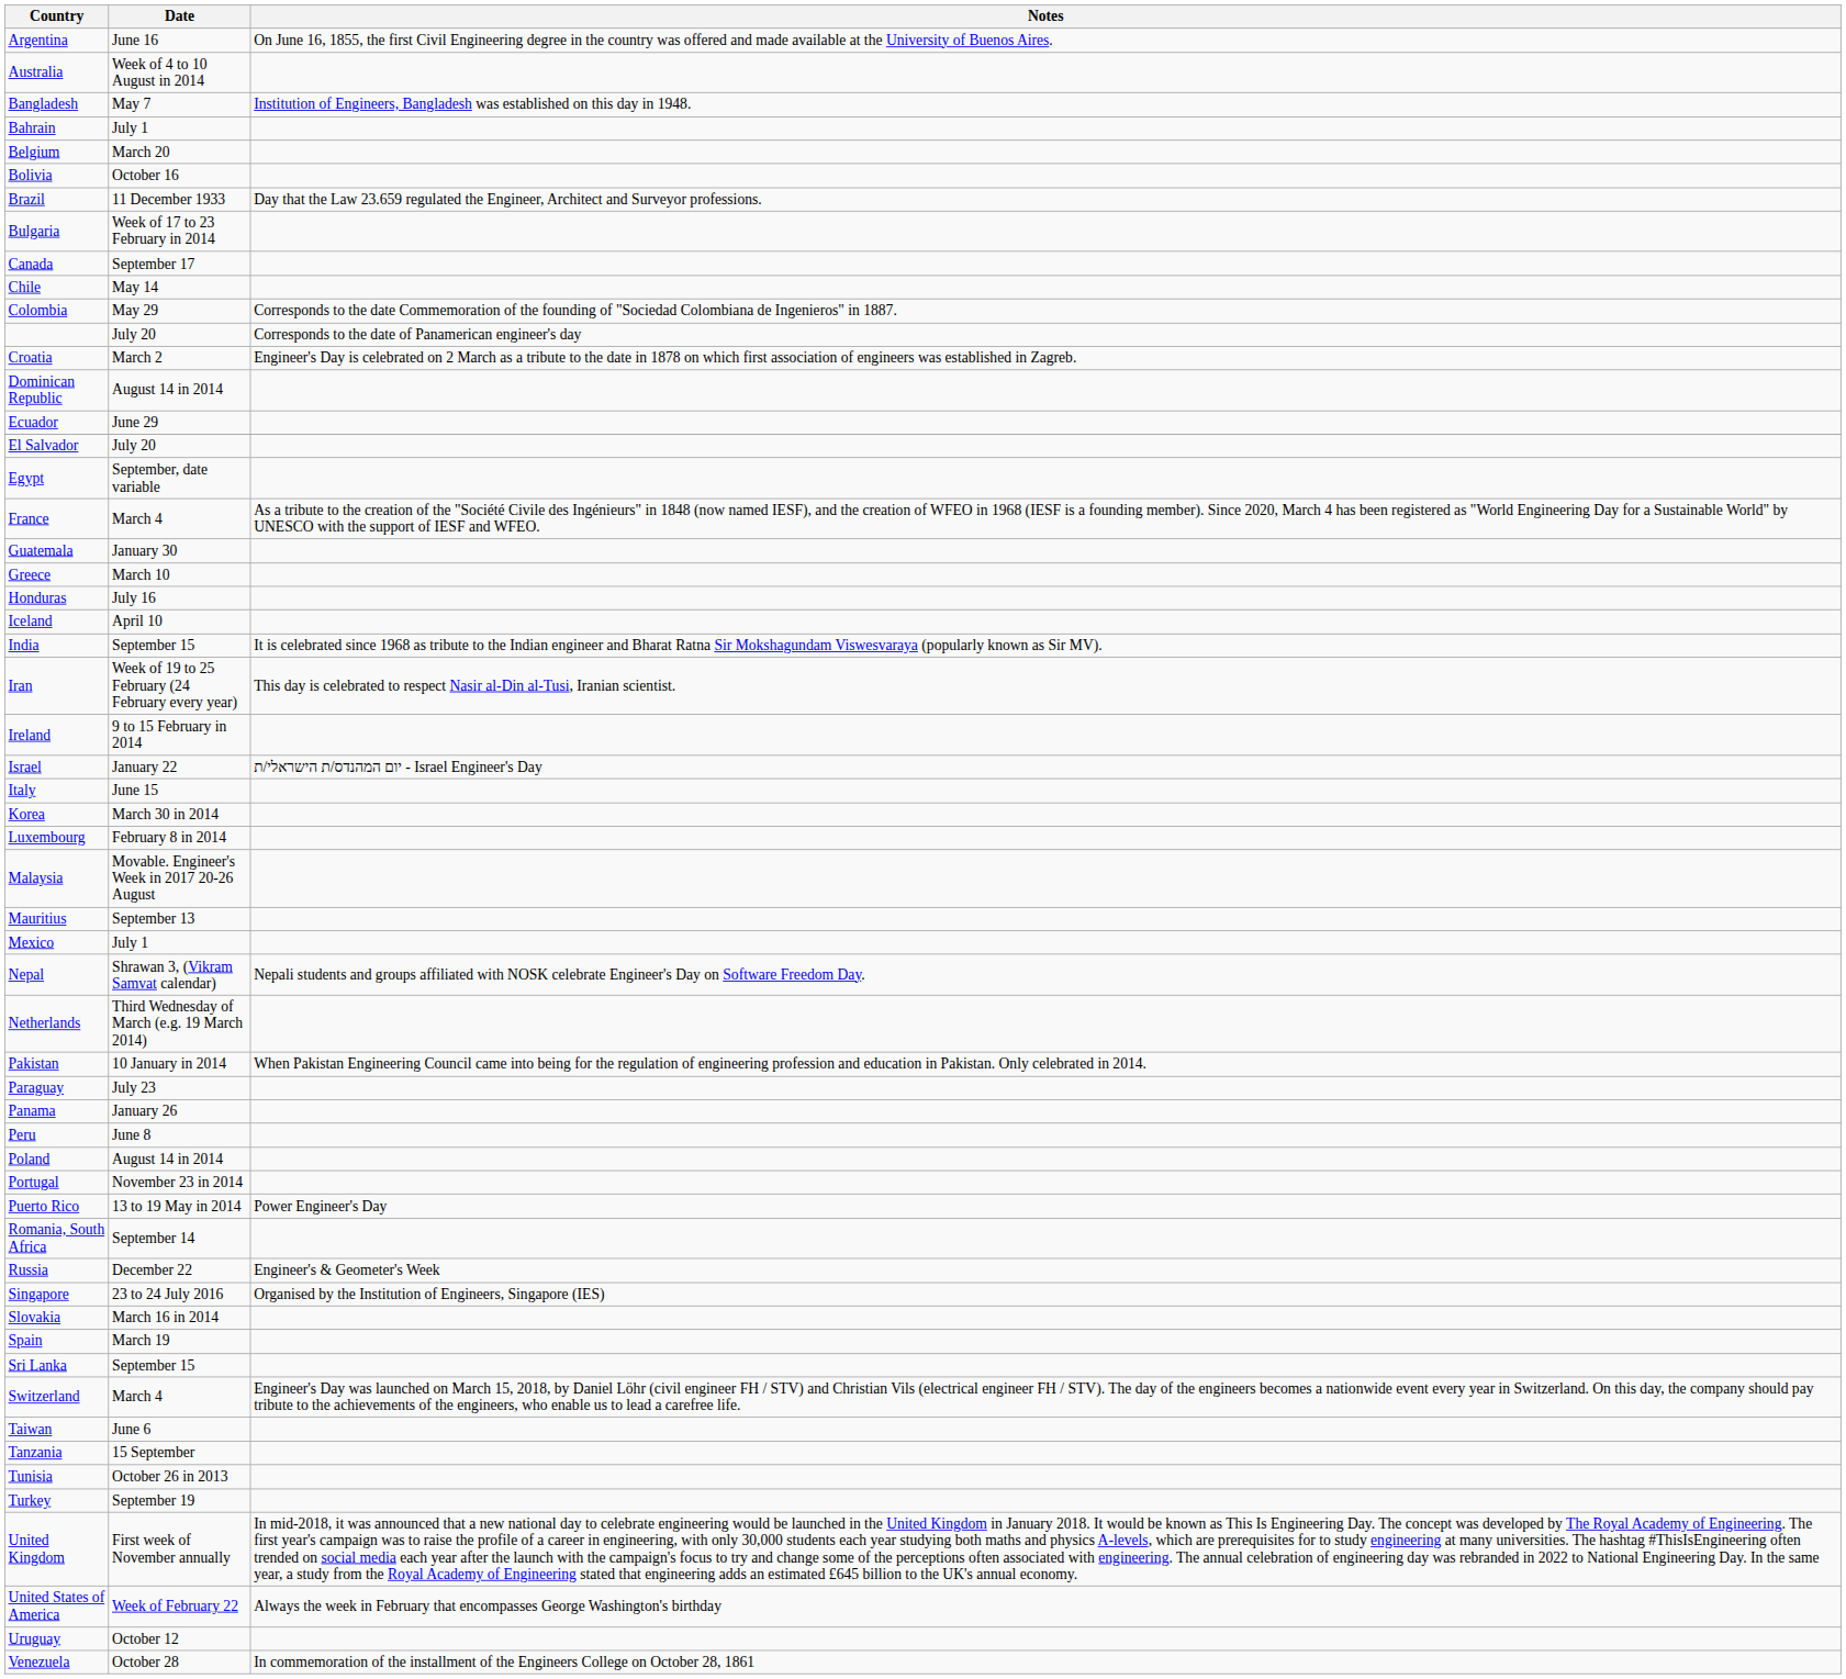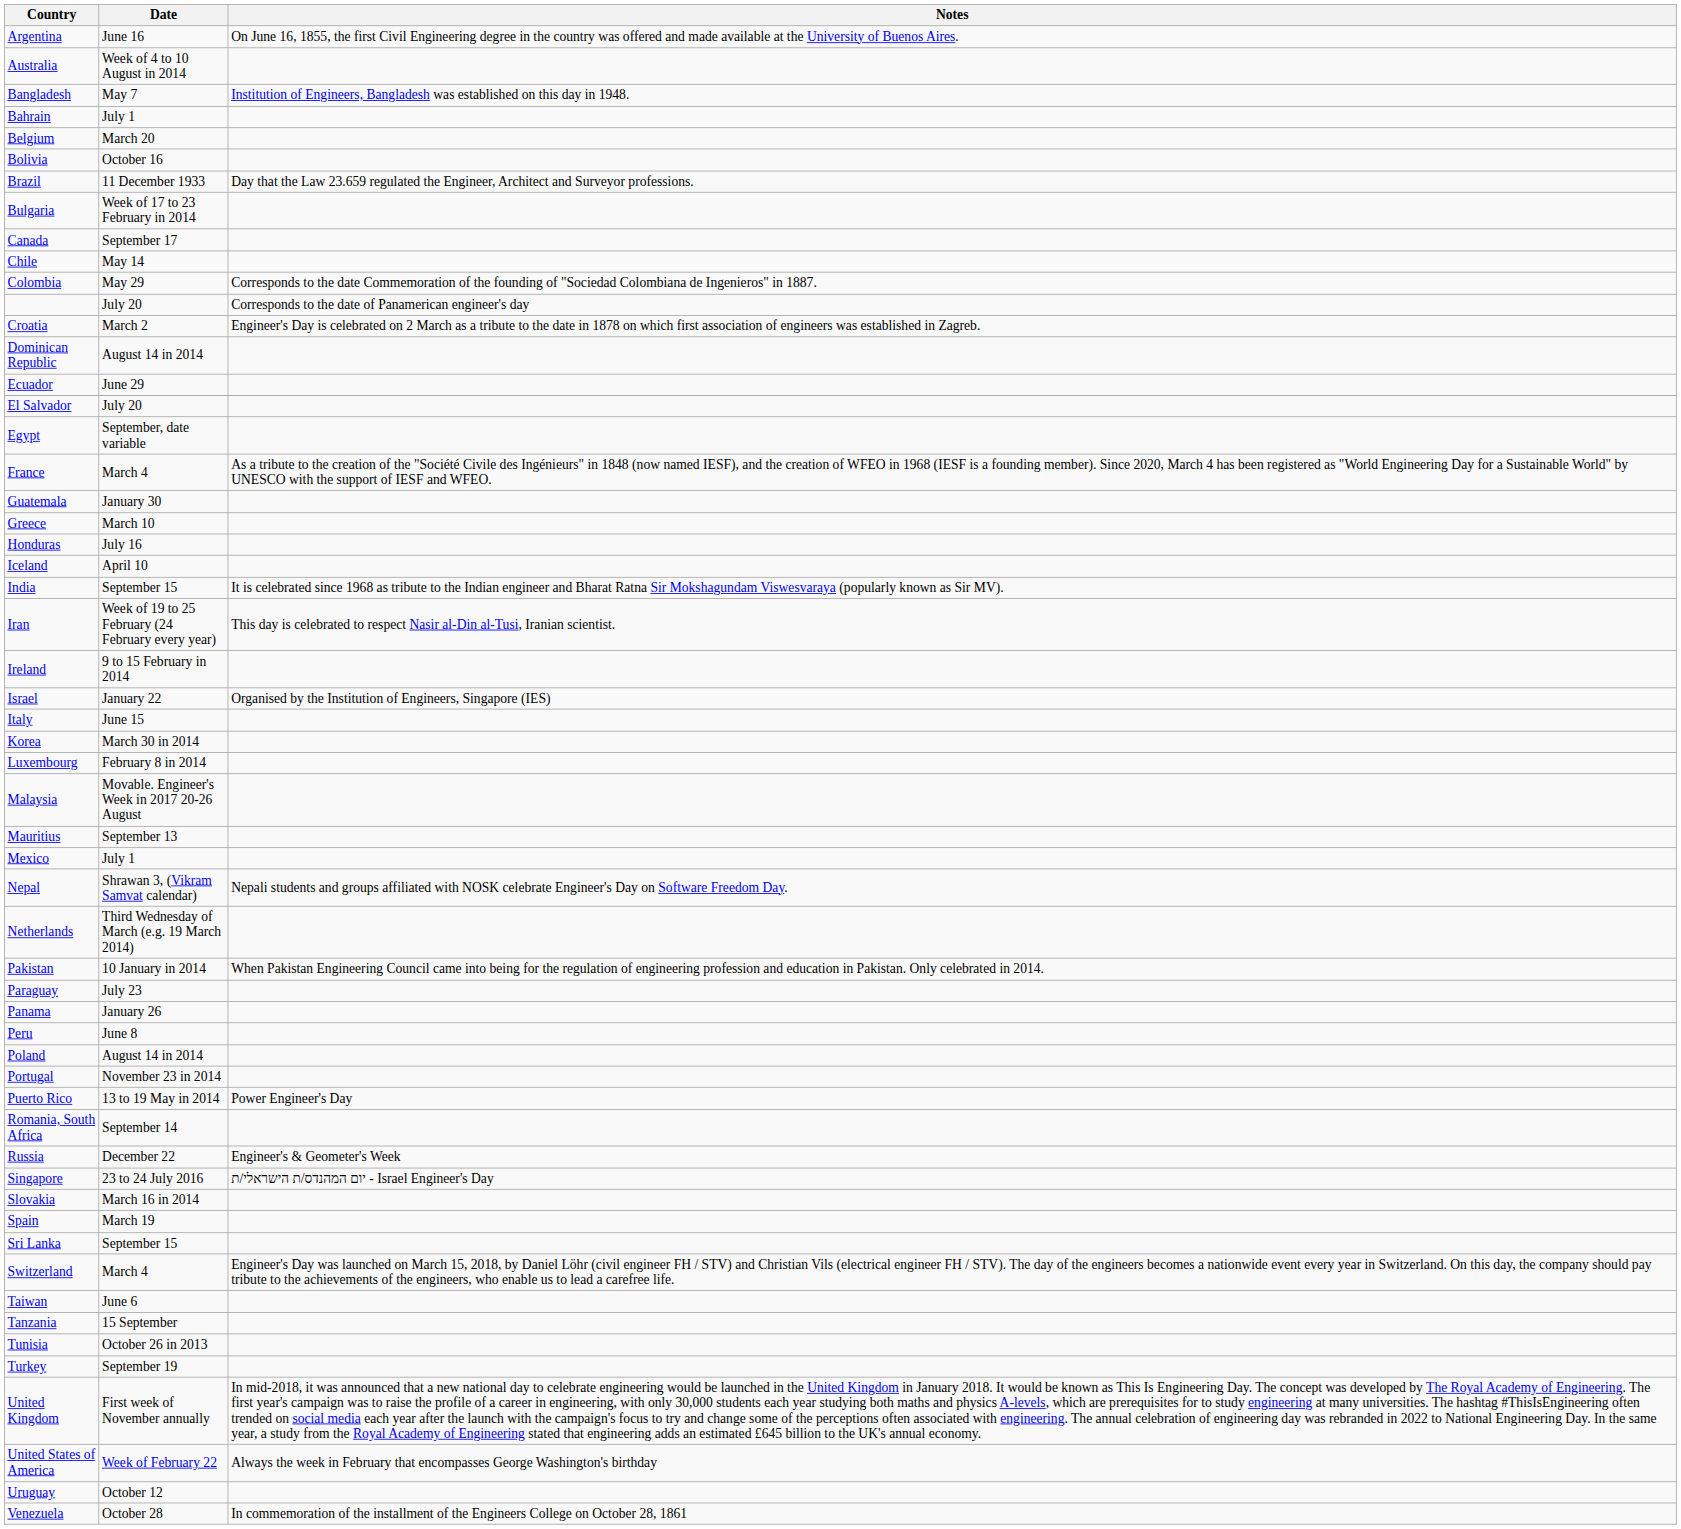Israel | Notes: יום המהנדס/ת הישראלי/ת - Israel Engineer's Day -> Organised by the Institution of Engineers, Singapore (IES)
Singapore | Notes: Organised by the Institution of Engineers, Singapore (IES) -> יום המהנדס/ת הישראלי/ת - Israel Engineer's Day
